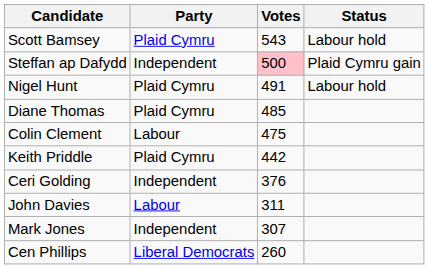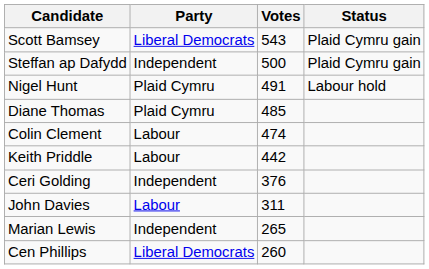Scott Bamsey | Party: Plaid Cymru -> Liberal Democrats
Scott Bamsey | Status: Labour hold -> Plaid Cymru gain
Steffan ap Dafydd | Votes: pink background -> no background
Colin Clement | Votes: 475 -> 474
Keith Priddle | Party: Plaid Cymru -> Labour
- row: Mark Jones | Independent | 307
+ row: Marian Lewis | Independent | 265
